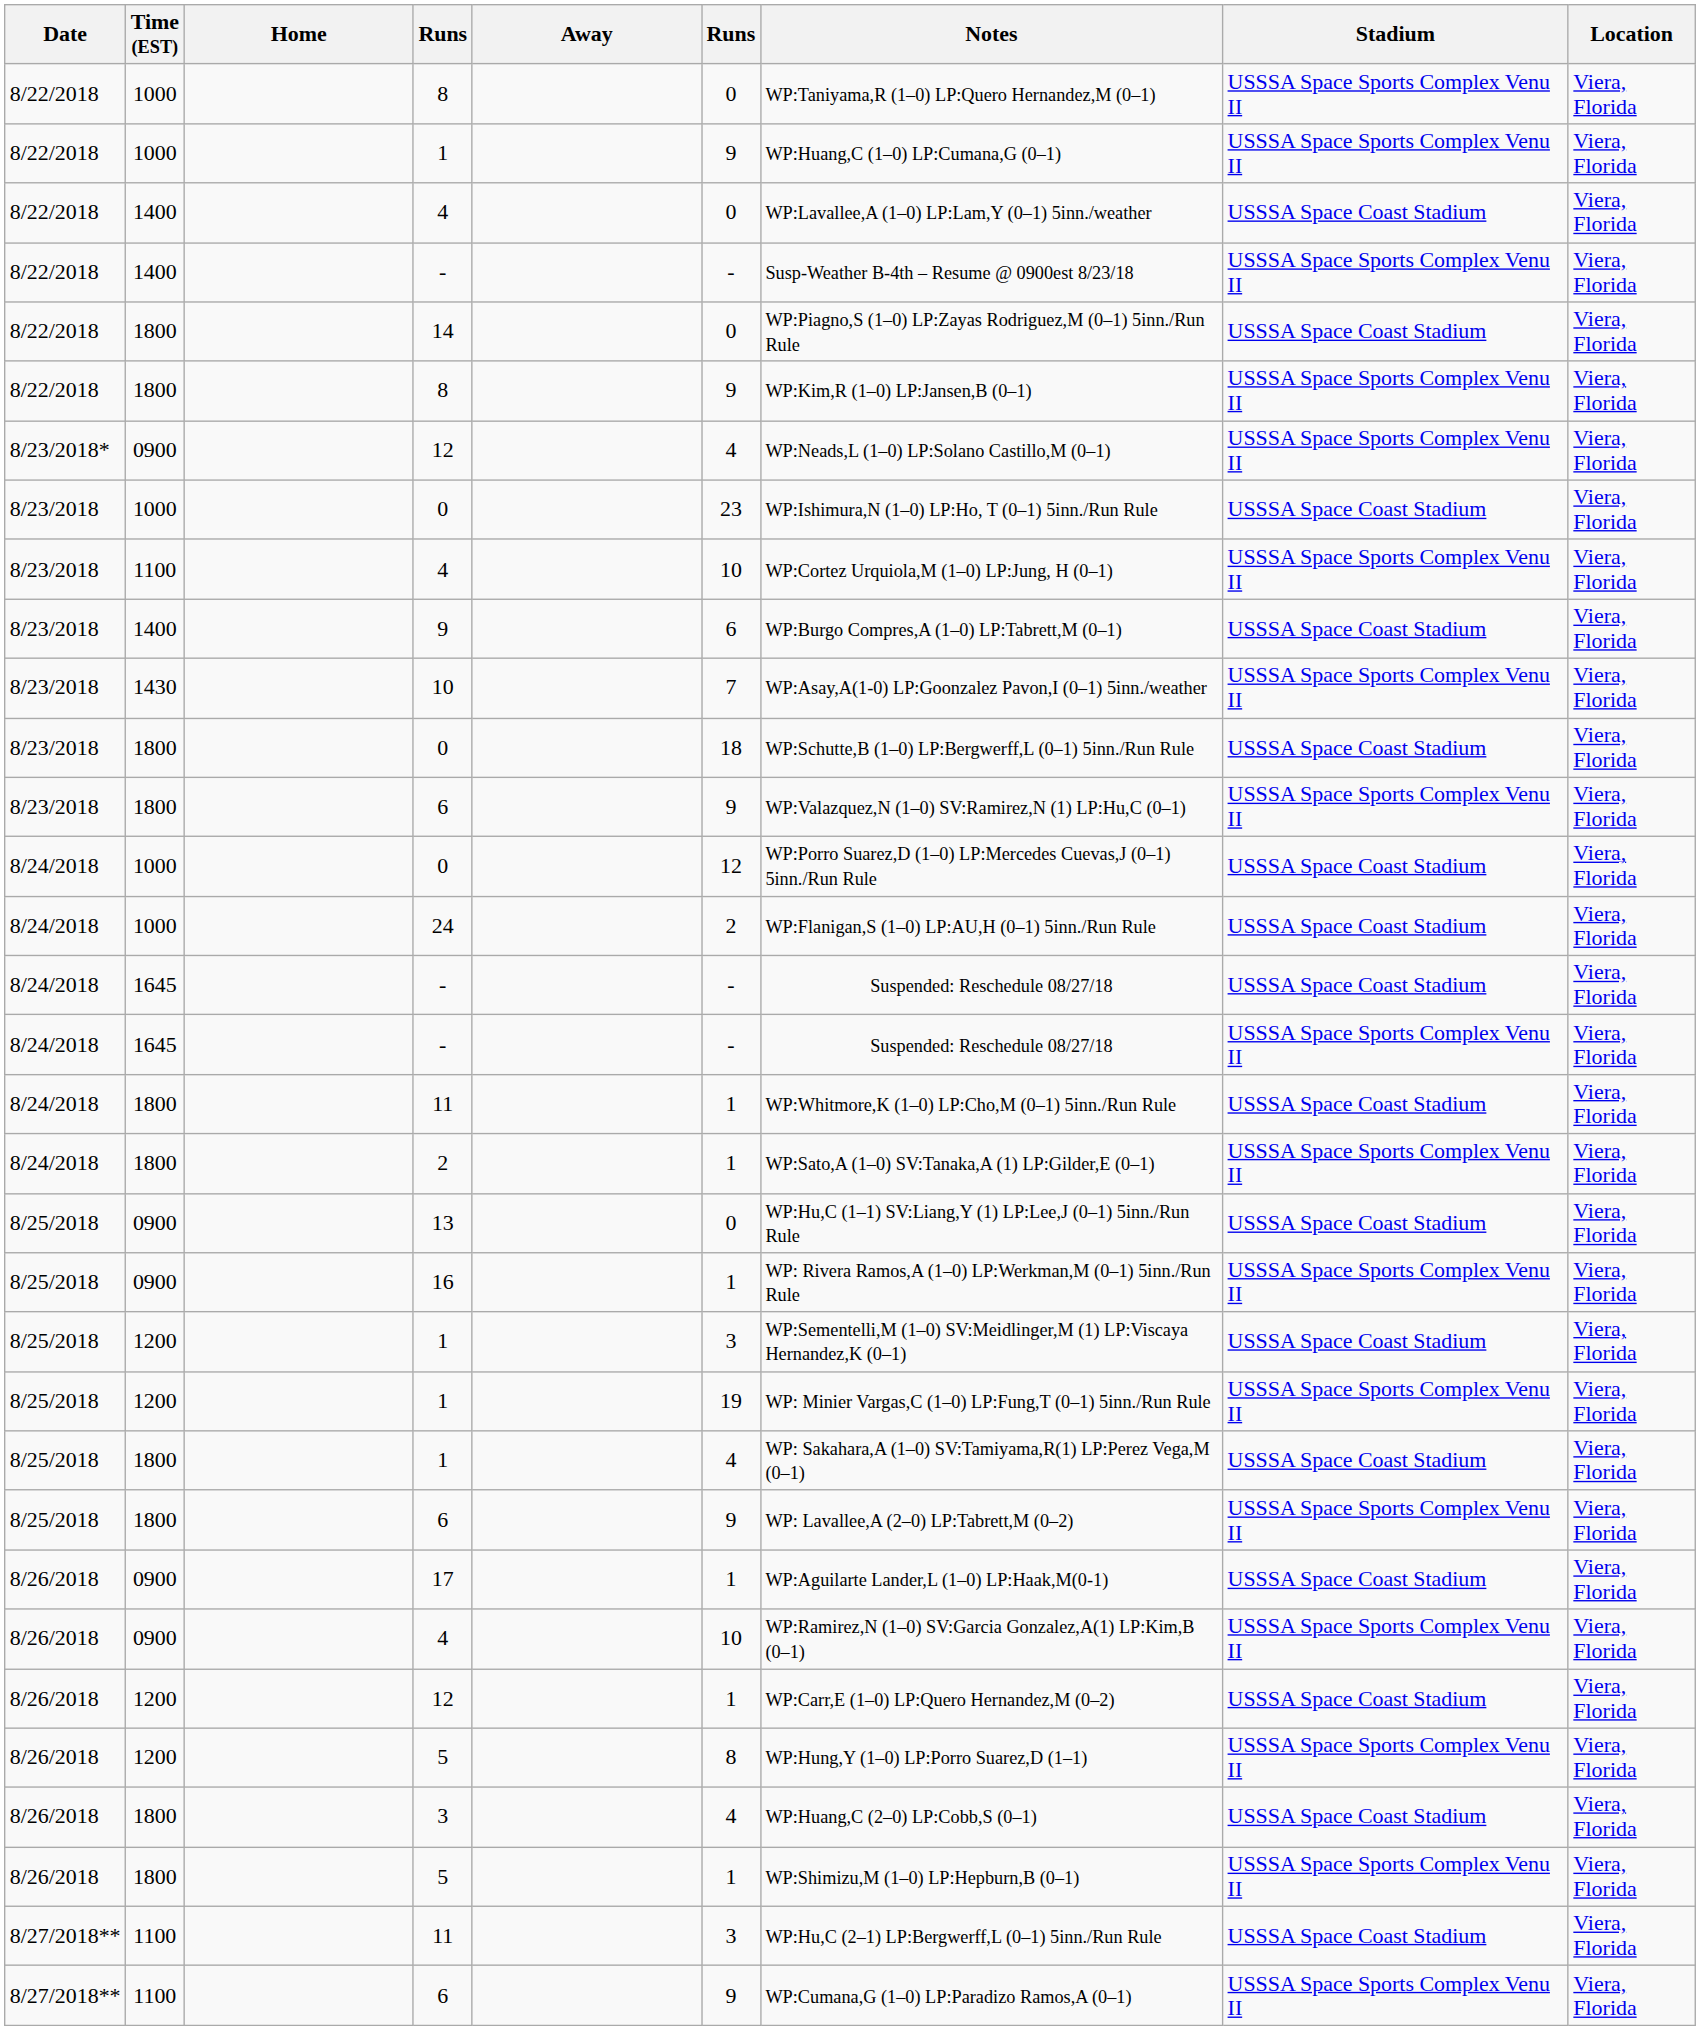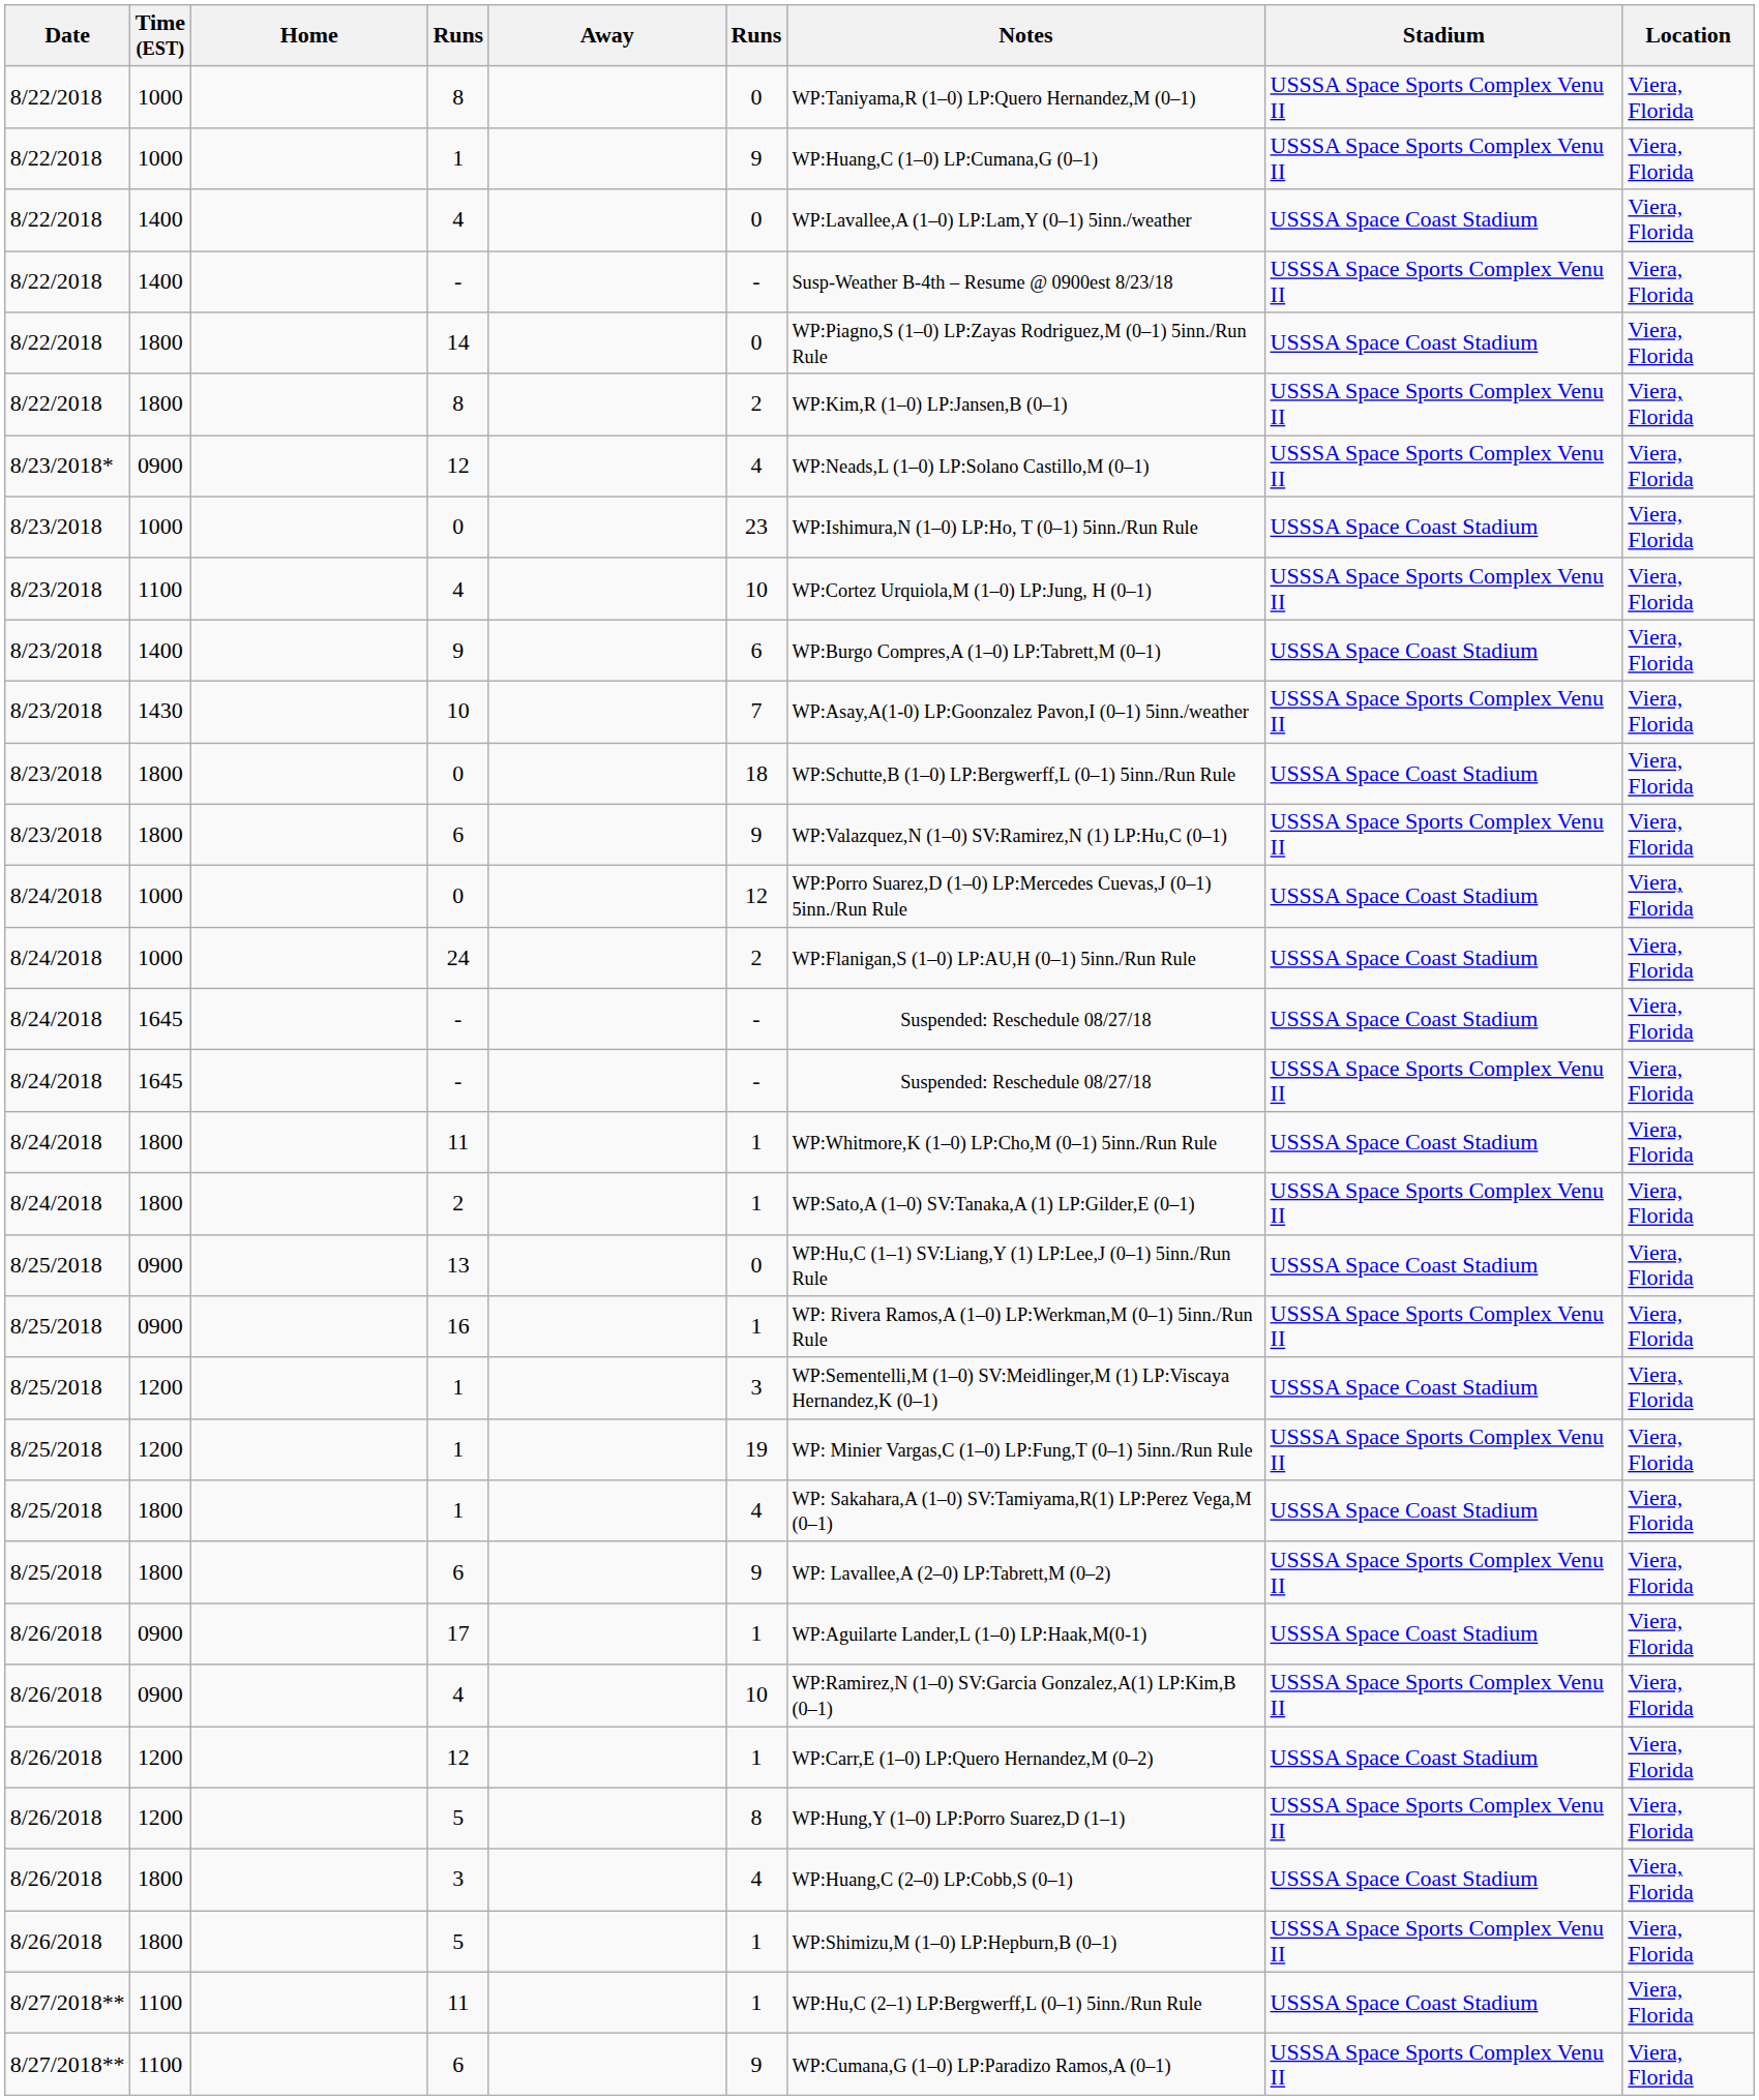1800 / 8 | column 6: 9 -> 2
1100 / 11 | column 6: 3 -> 1
